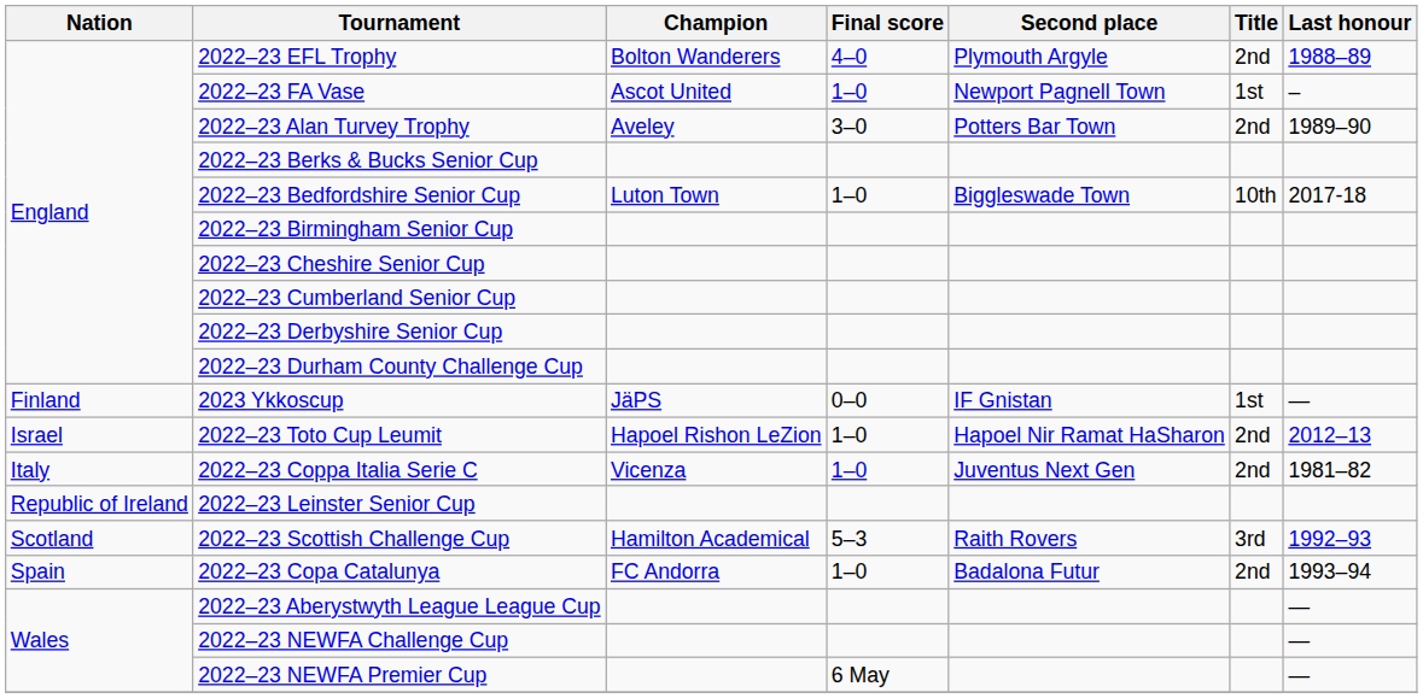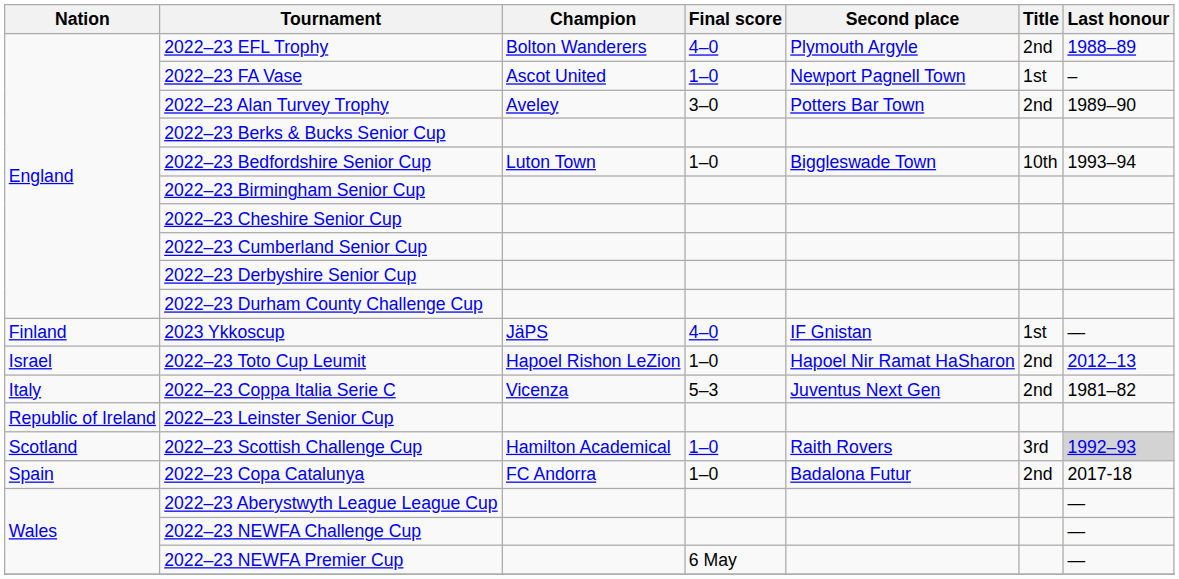2022–23 Bedfordshire Senior Cup | Last honour: 2017-18 -> 1993–94
2023 Ykkoscup | Final score: 0–0 -> 4–0
2022–23 Coppa Italia Serie C | Final score: 1–0 -> 5–3
2022–23 Scottish Challenge Cup | Final score: 5–3 -> 1–0
2022–23 Scottish Challenge Cup | Last honour: no background -> lightgrey background
2022–23 Copa Catalunya | Last honour: 1993–94 -> 2017-18
